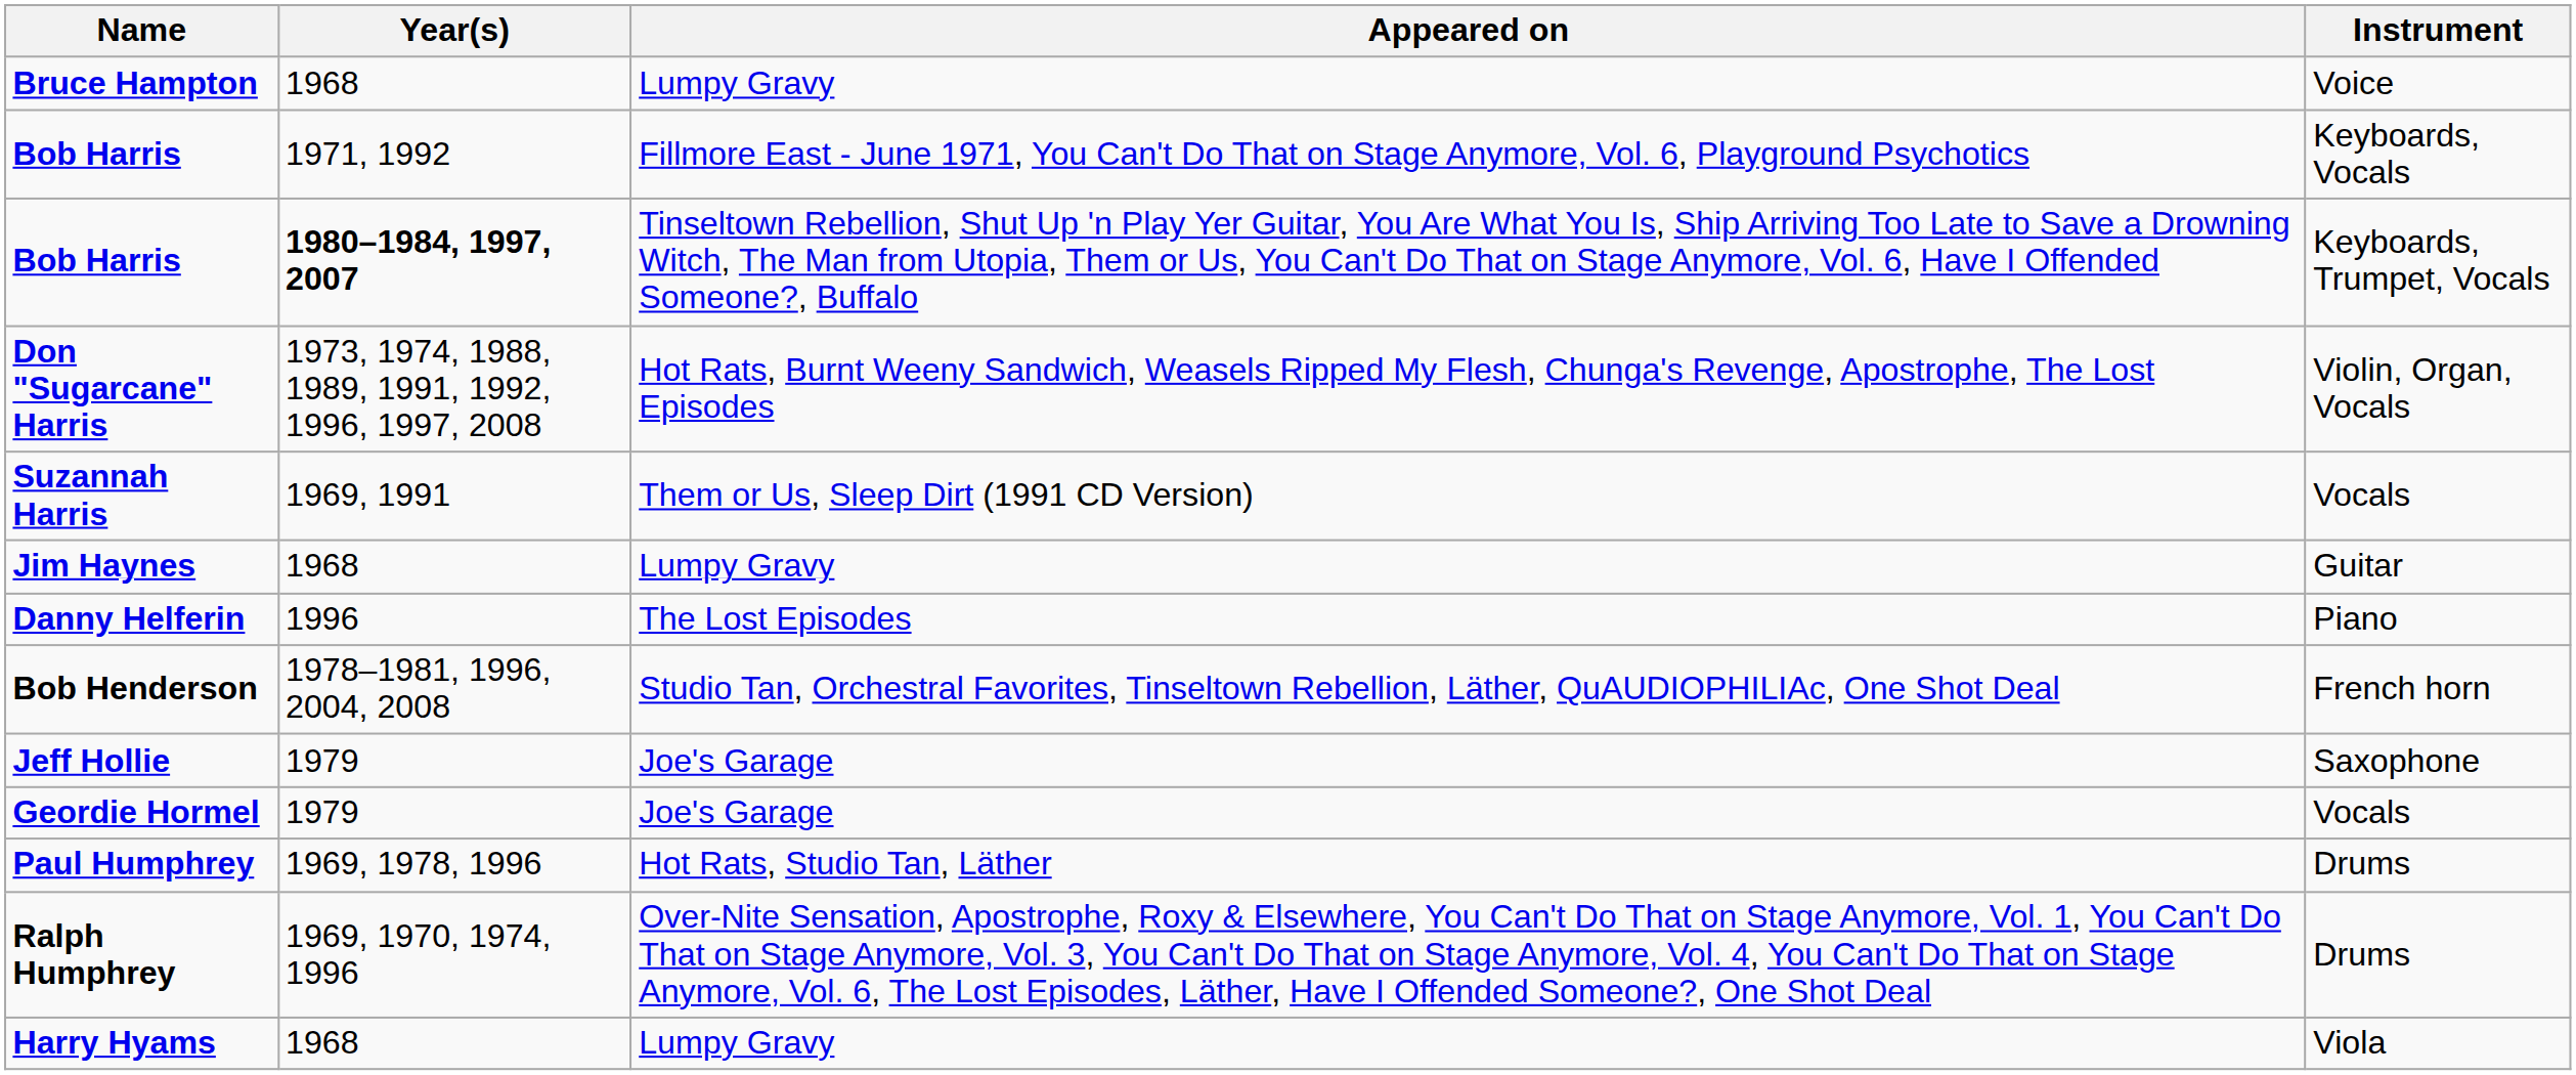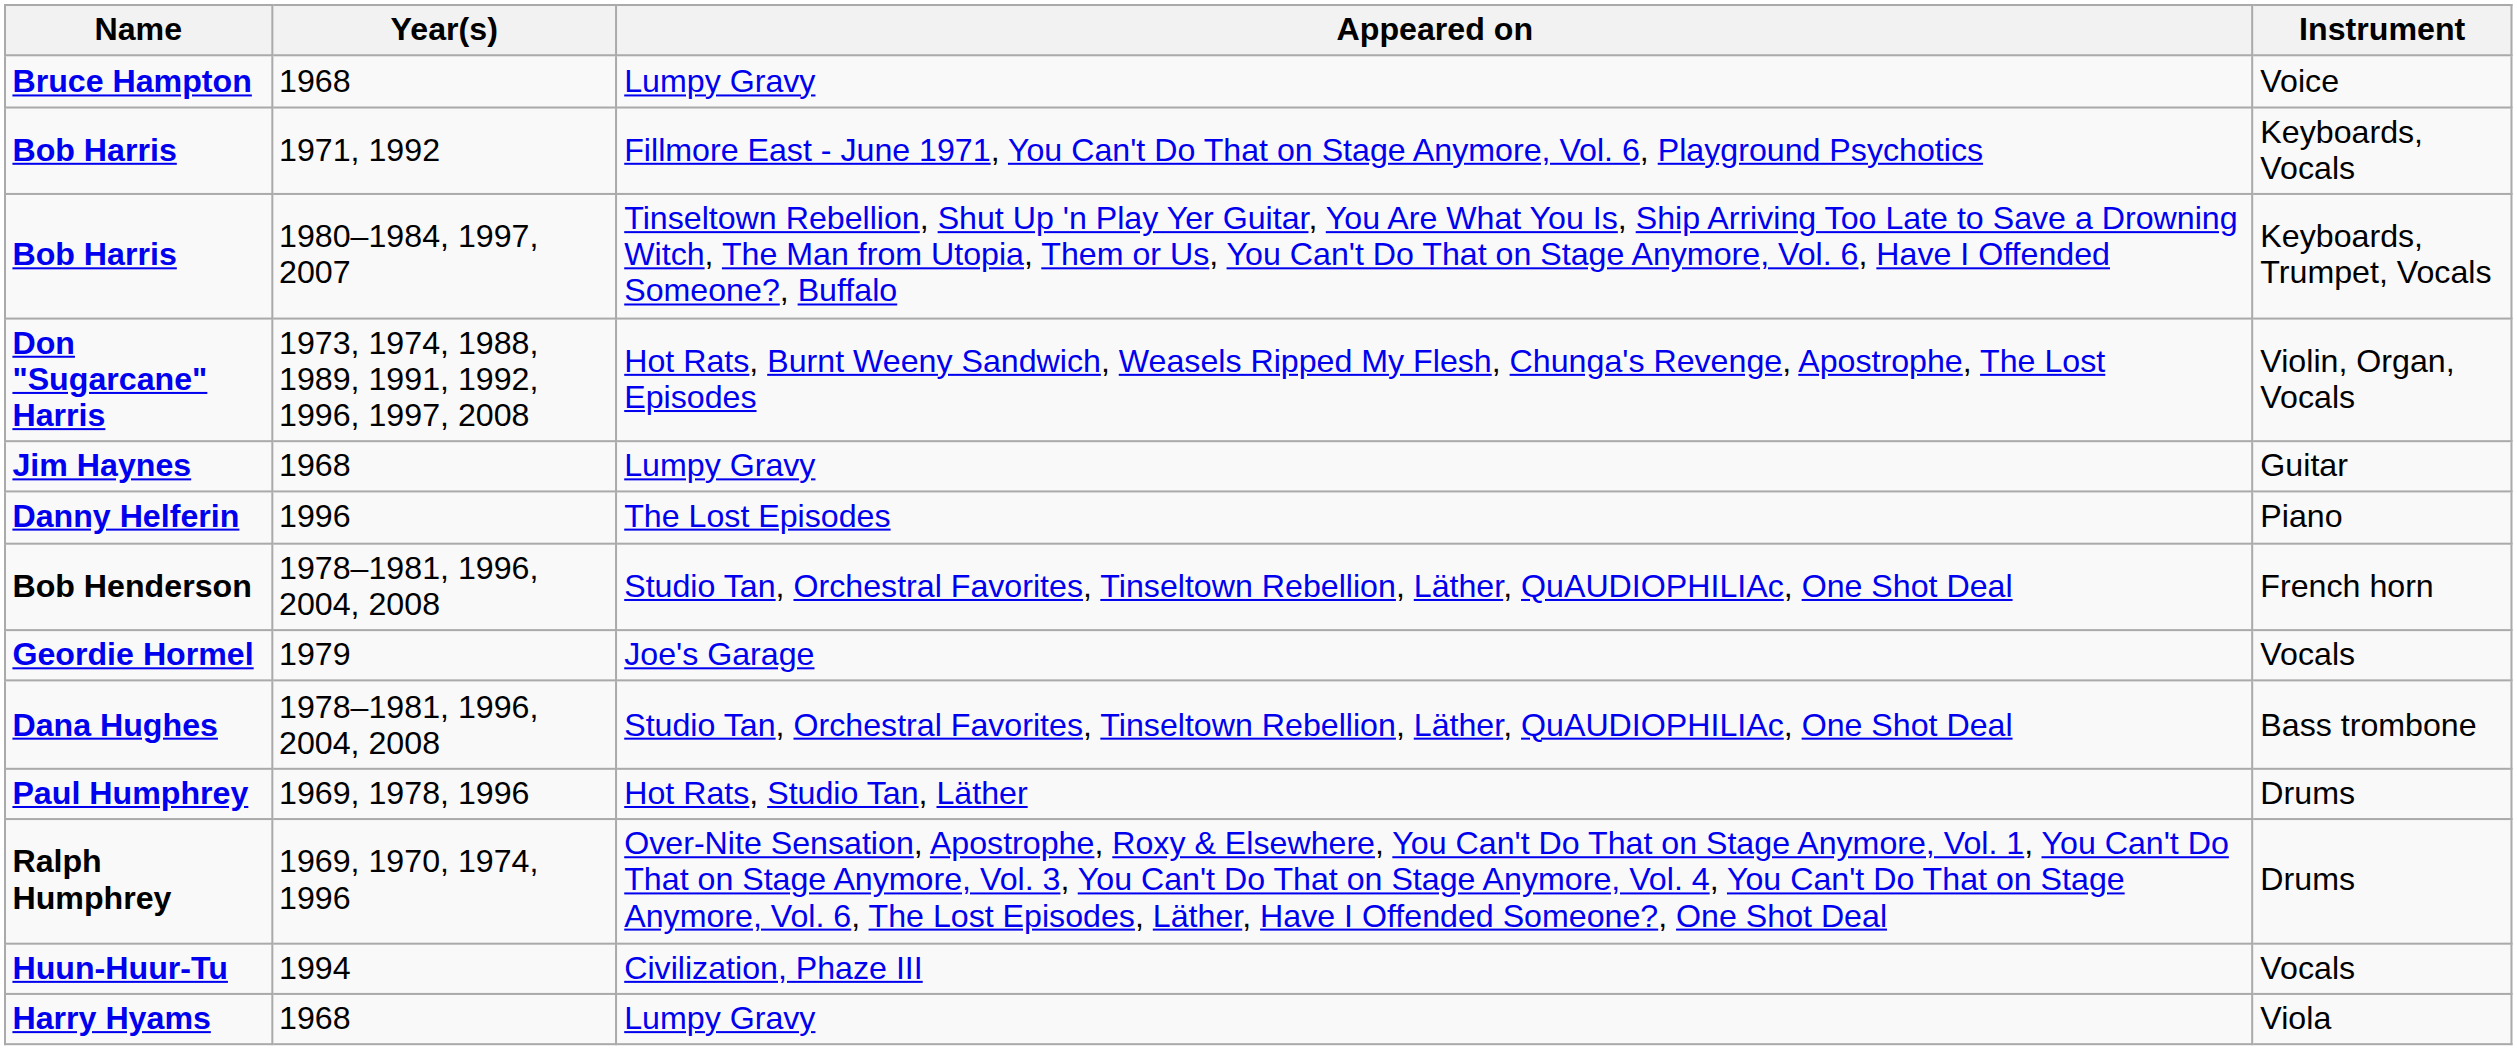Bob Harris / Keyboards, Trumpet, Vocals | Year(s): bold -> normal
- row: Suzannah Harris | 1969, 1991 | Them or Us, Sleep Dirt (1991 CD Version) | Vocals
- row: Jeff Hollie | 1979 | Joe's Garage | Saxophone
+ row: Dana Hughes | 1978–1981, 1996, 2004, 2008 | Studio Tan, Orchestral Favorites, Tinseltown Rebellion, Läther, QuAUDIOPHILIAc, One Shot Deal | Bass trombone
+ row: Huun-Huur-Tu | 1994 | Civilization, Phaze III | Vocals
